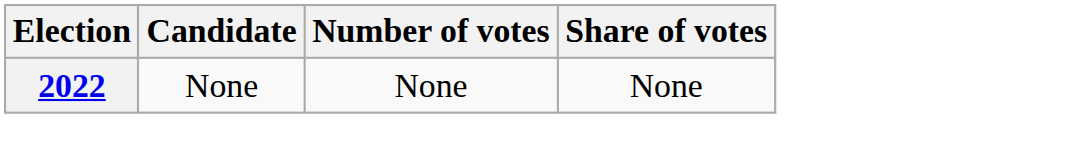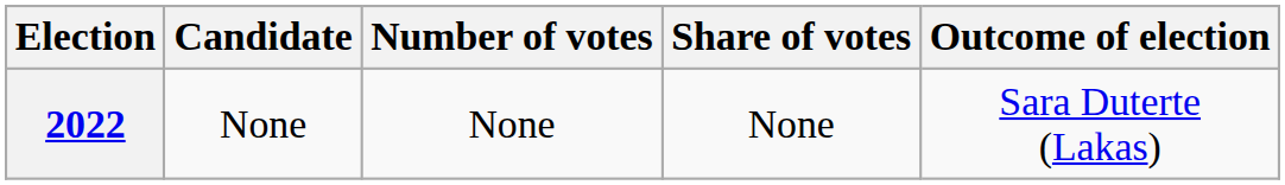+ column: Outcome of election | Sara Duterte (Lakas)
